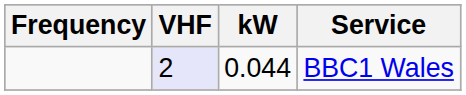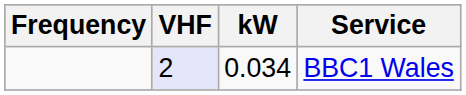BBC1 Wales | kW: 0.044 -> 0.034
